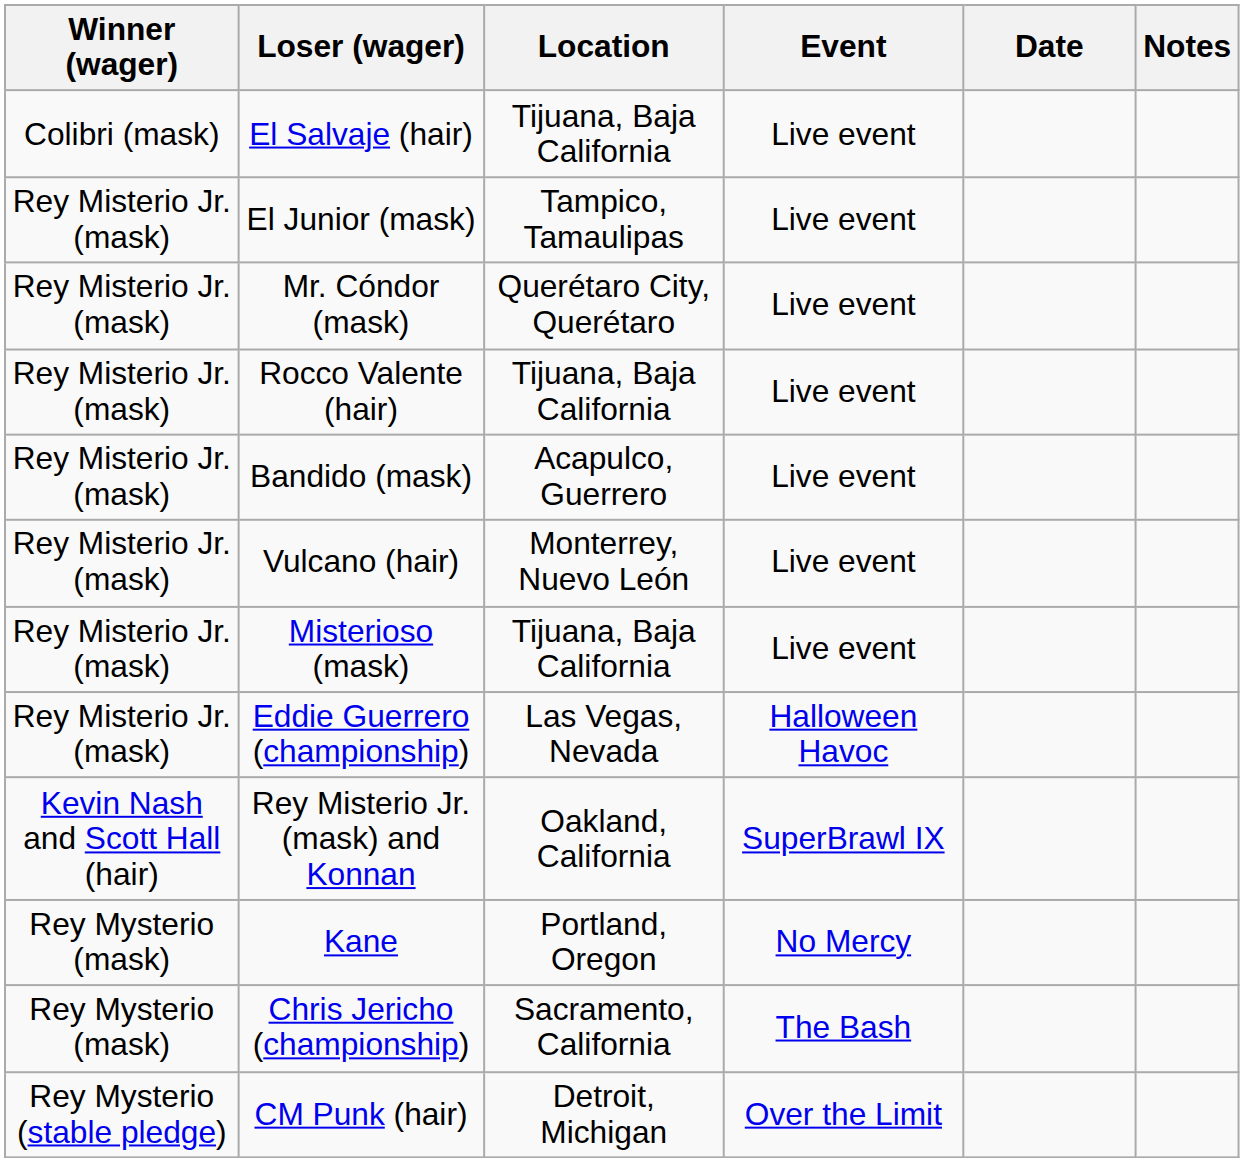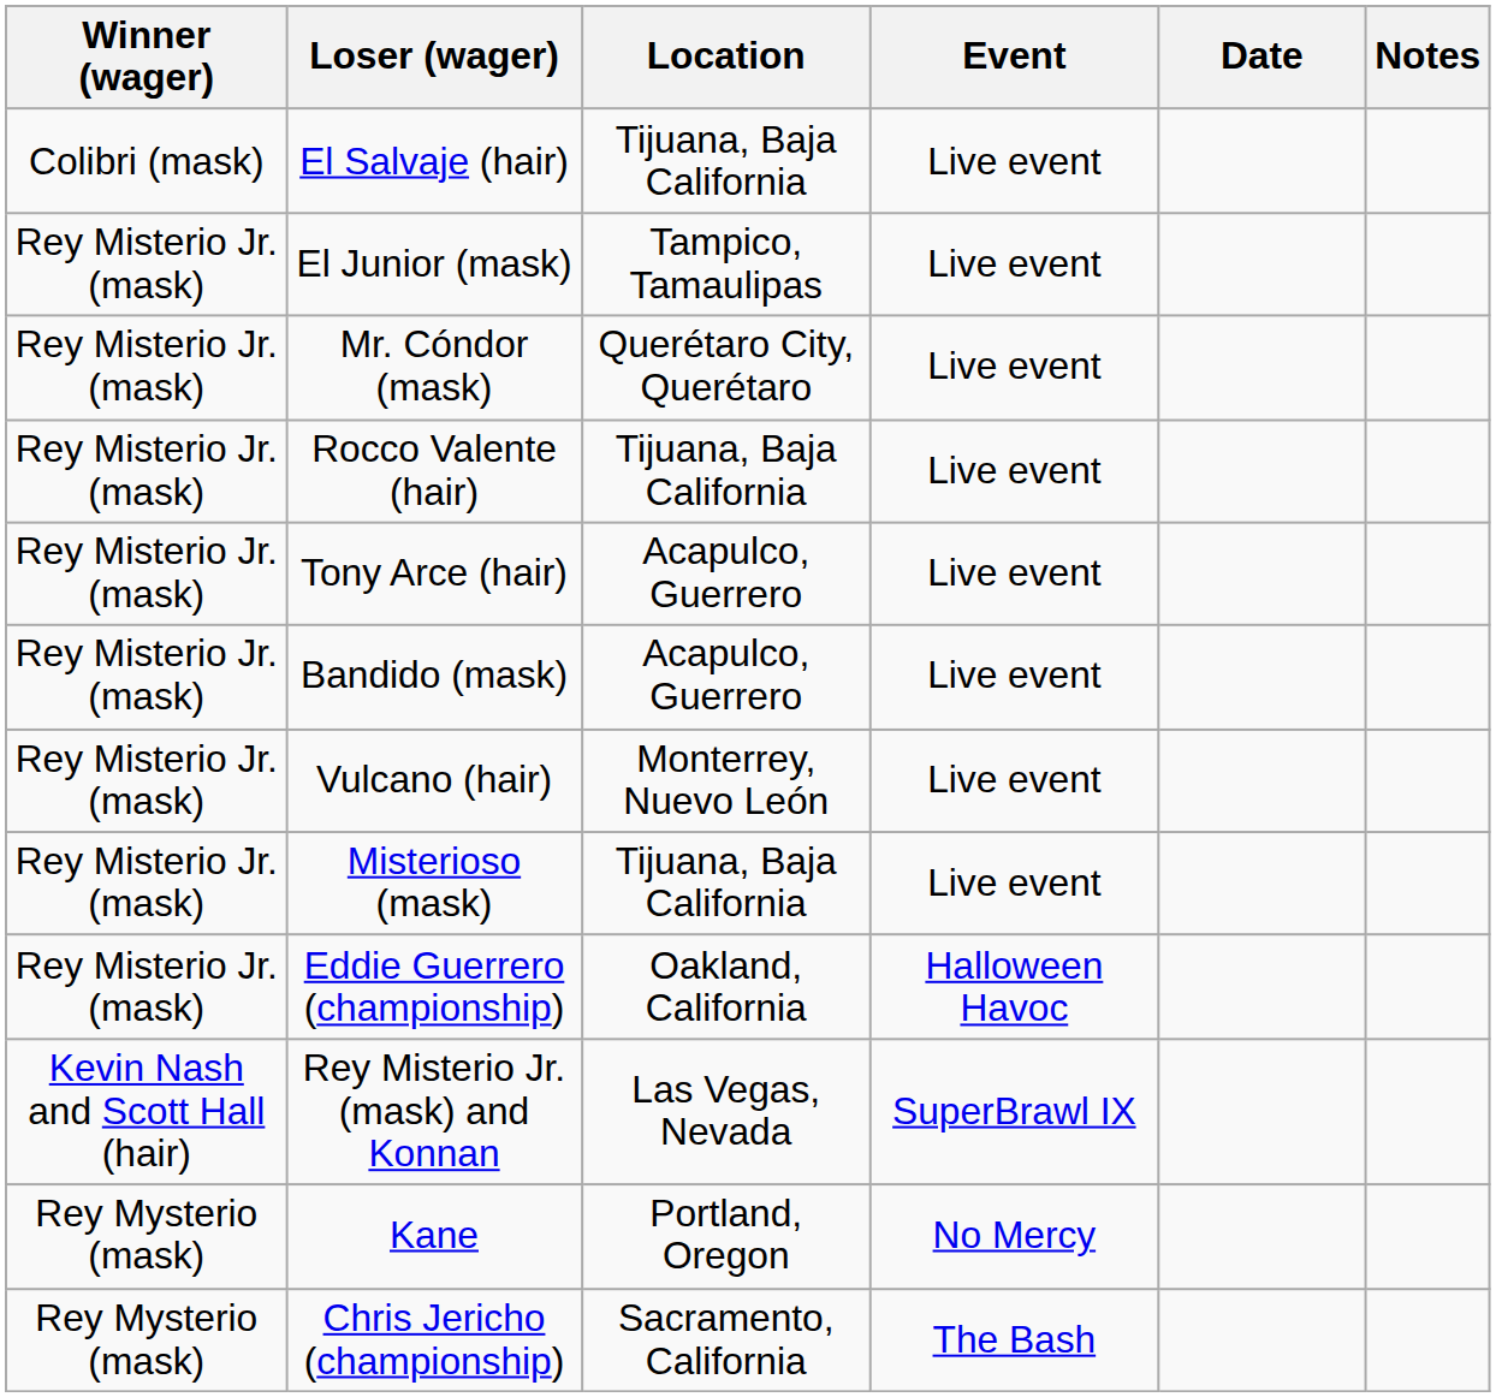+ row: Rey Misterio Jr. (mask) | Tony Arce (hair) | Acapulco, Guerrero | Live event
Eddie Guerrero (championship) | Location: Las Vegas, Nevada -> Oakland, California
Rey Misterio Jr. (mask) and Konnan | Location: Oakland, California -> Las Vegas, Nevada
- row: Rey Mysterio (stable pledge) | CM Punk (hair) | Detroit, Michigan | Over the Limit
